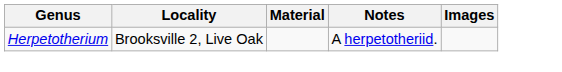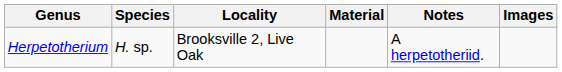+ column: Species | H. sp.
